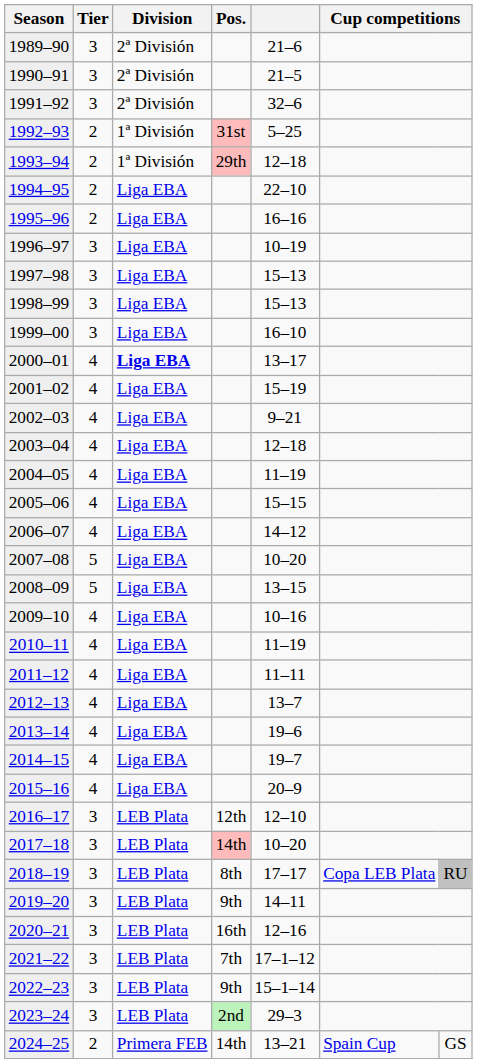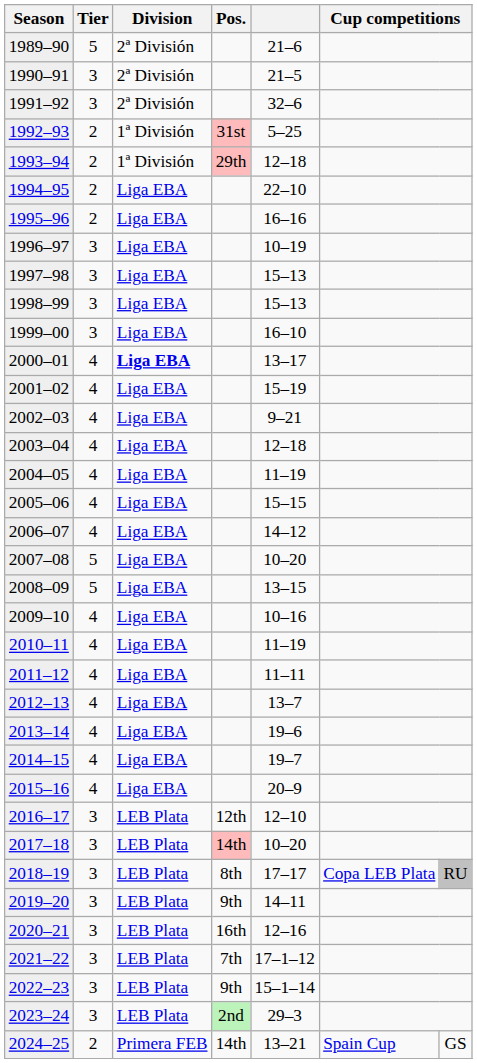1989–90 | Tier: 3 -> 5
